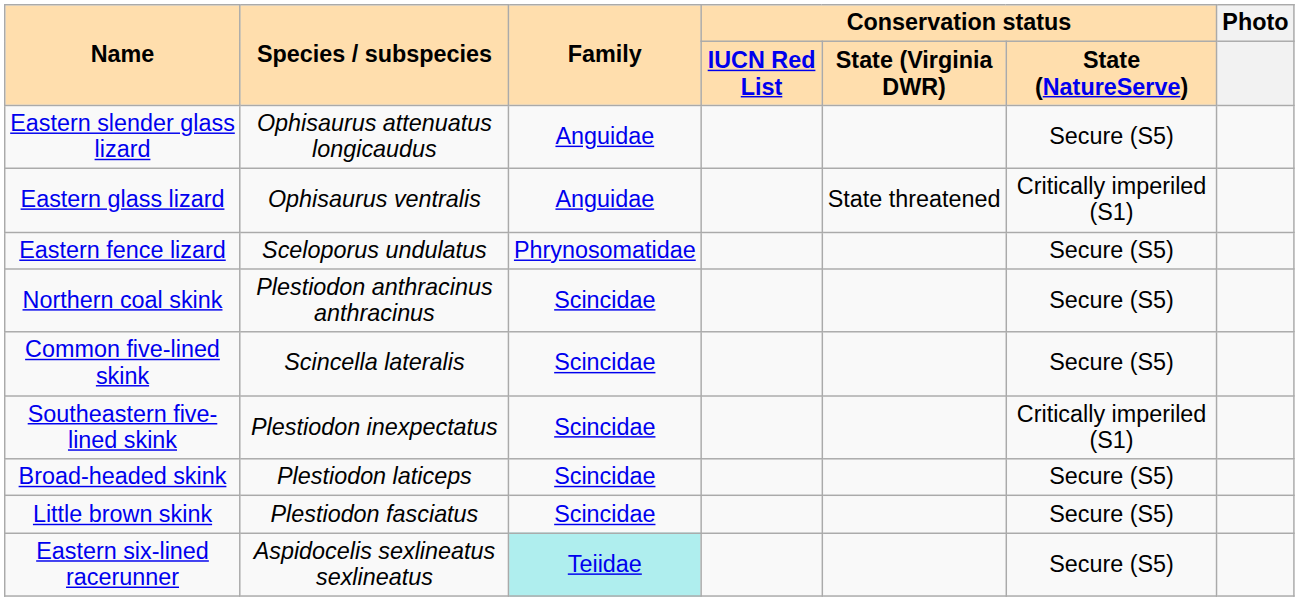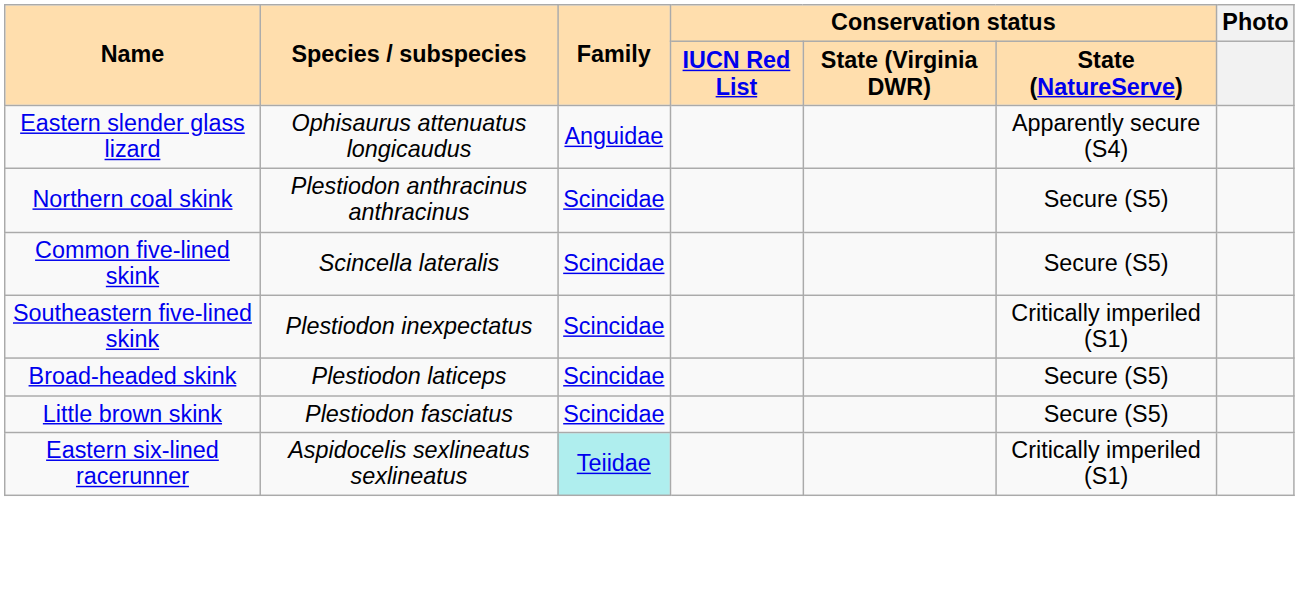Eastern slender glass lizard | Conservation status / State (NatureServe): Secure (S5) -> Apparently secure (S4)
- row: Eastern glass lizard | Ophisaurus ventralis | Anguidae | State threatened | Critically imperiled (S1)
- row: Eastern fence lizard | Sceloporus undulatus | Phrynosomatidae | Secure (S5)
Eastern six-lined racerunner | Conservation status / State (NatureServe): Secure (S5) -> Critically imperiled (S1)
